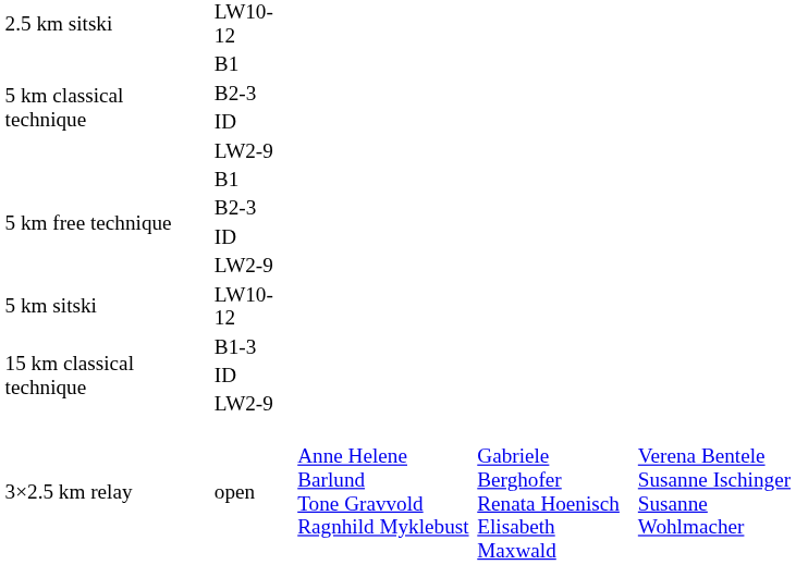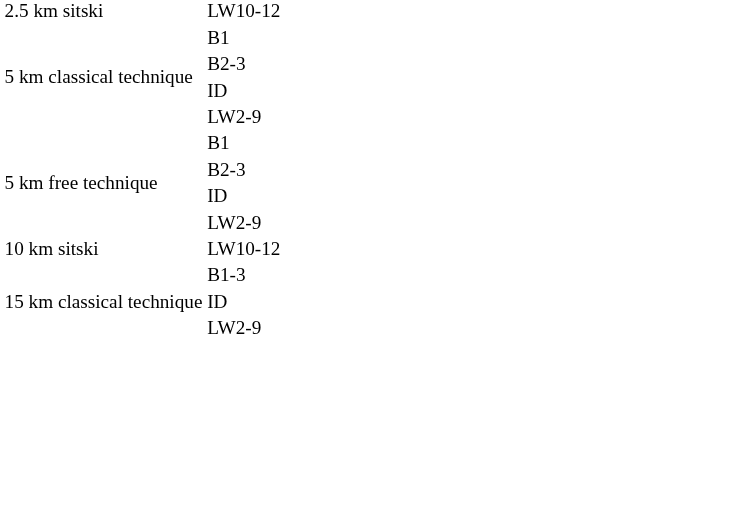- row: 5 km sitski | LW10-12
+ row: 10 km sitski | LW10-12
- row: 3×2.5 km relay | open | Anne Helene Barlund Tone Gravvold Ragnhild Myklebust | Gabriele Berghofer Renata Hoenisch Elisabeth Maxwald | Verena Bentele Susanne Ischinger Susanne Wohlmacher
